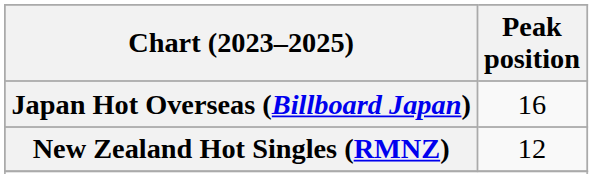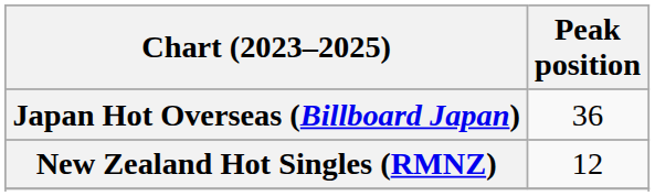Japan Hot Overseas (Billboard Japan) | Peak position: 16 -> 36
